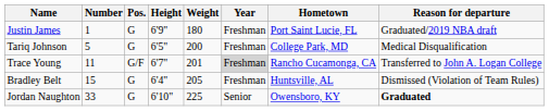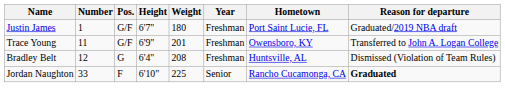Justin James | Pos.: G -> G/F
Justin James | Height: 6'9" -> 6'7"
- row: Tariq Johnson | 5 | G | 6'5" | 200 | Freshman | College Park, MD | Medical Disqualification
Trace Young | Height: 6'7" -> 6'9"
Trace Young | Year: lightgrey background -> no background
Trace Young | Hometown: Rancho Cucamonga, CA -> Owensboro, KY
Bradley Belt | Number: 15 -> 12
Bradley Belt | Weight: 205 -> 208
Jordan Naughton | Pos.: G -> F
Jordan Naughton | Hometown: Owensboro, KY -> Rancho Cucamonga, CA
